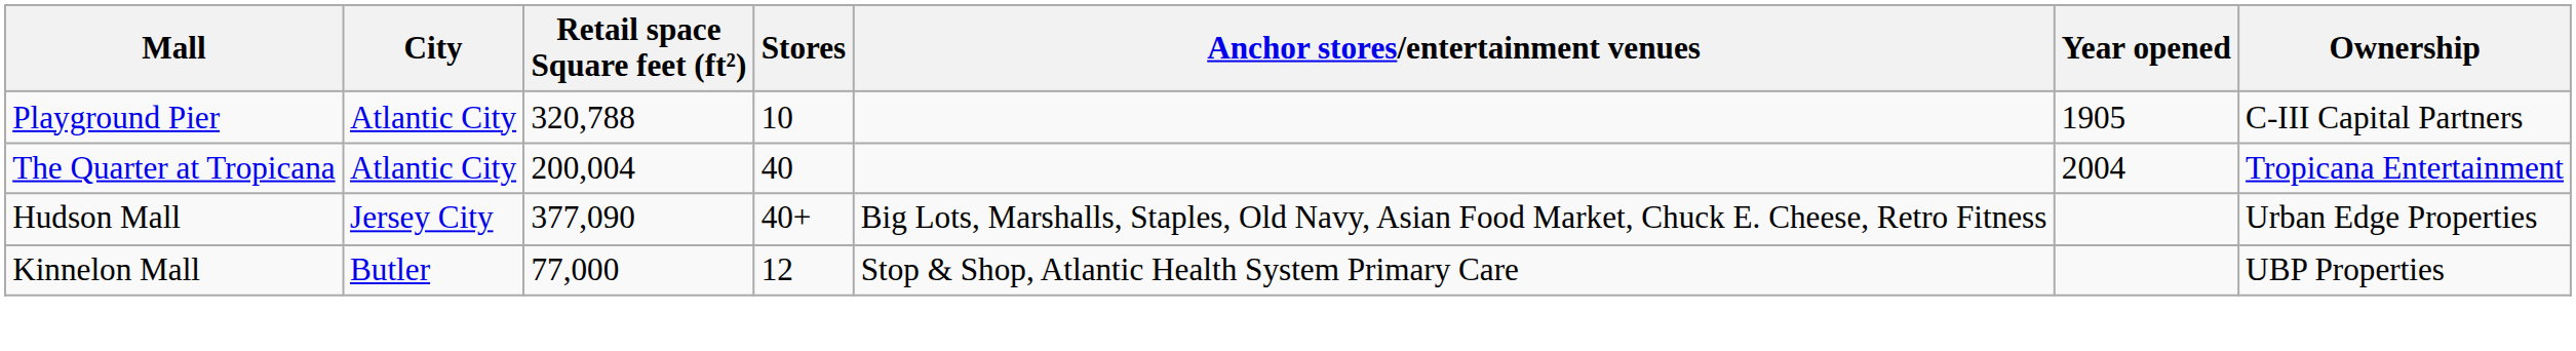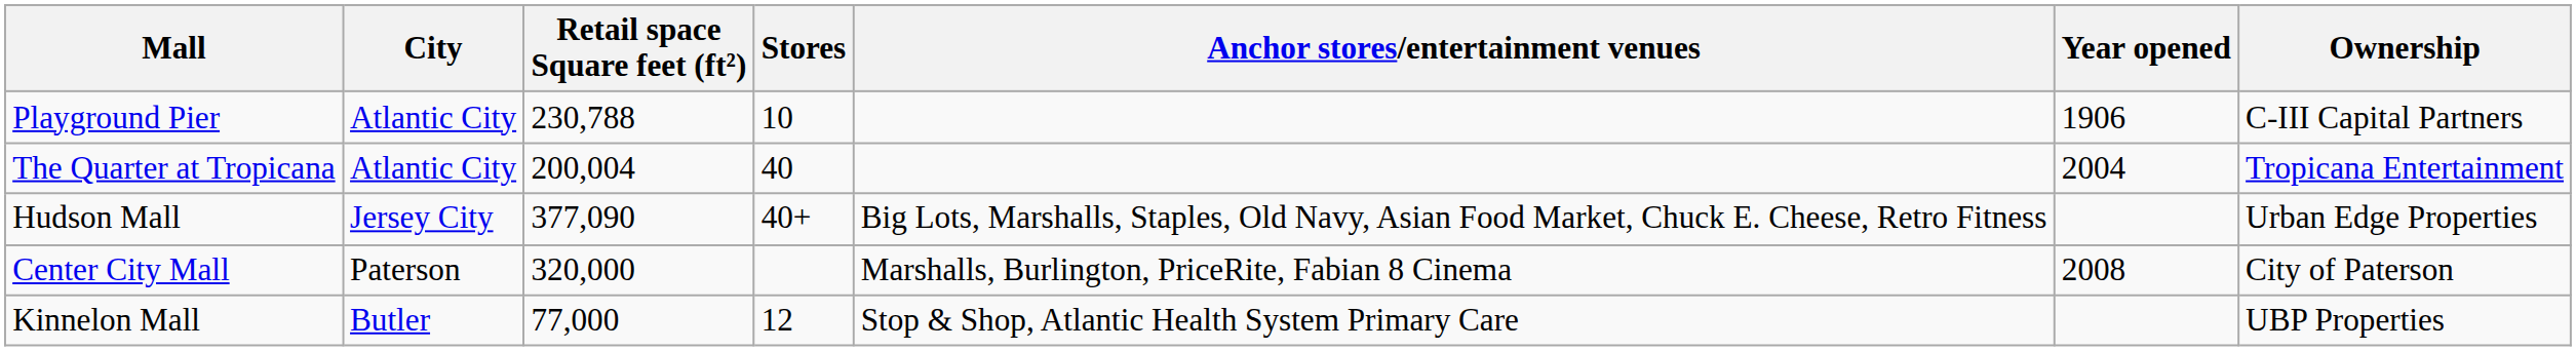Playground Pier | Retail space Square feet (ft²): 320,788 -> 230,788
Playground Pier | Year opened: 1905 -> 1906
+ row: Center City Mall | Paterson | 320,000 | Marshalls, Burlington, PriceRite, Fabian 8 Cinema | 2008 | City of Paterson
